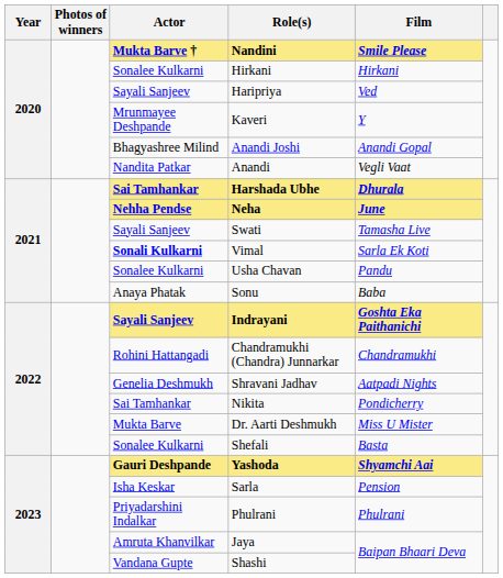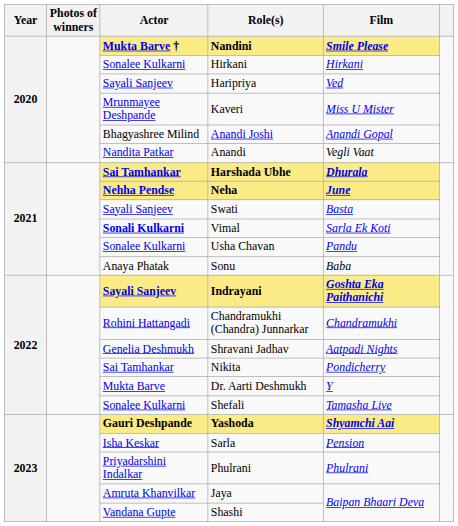Kaveri | Film: Y -> Miss U Mister
Swati | Film: Tamasha Live -> Basta
Dr. Aarti Deshmukh | Film: Miss U Mister -> Y
Shefali | Film: Basta -> Tamasha Live
